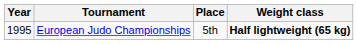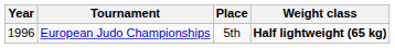European Judo Championships | Year: 1995 -> 1996
